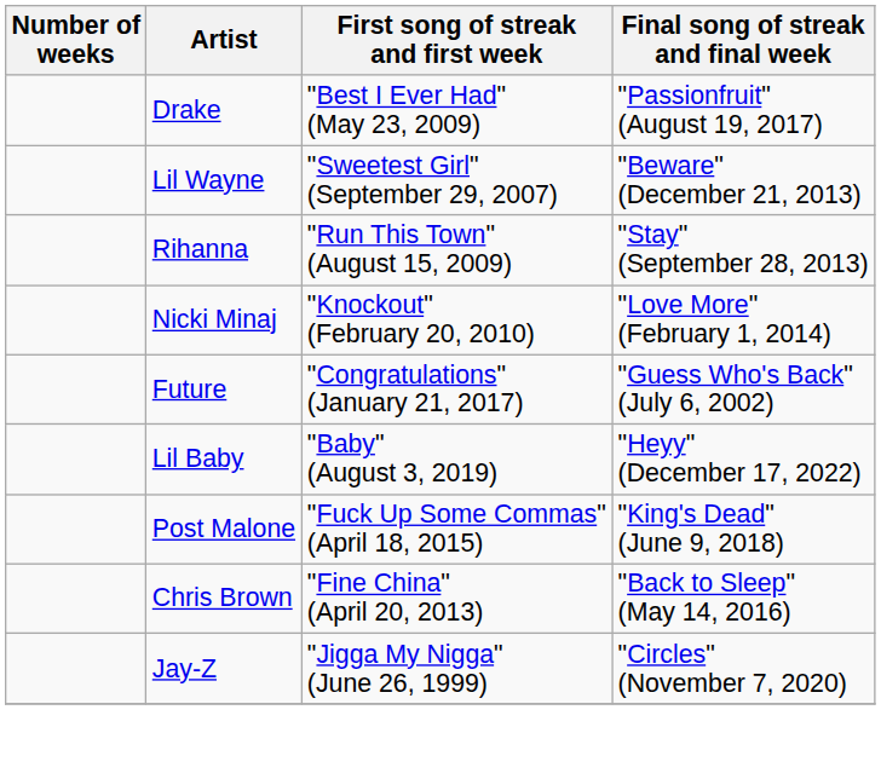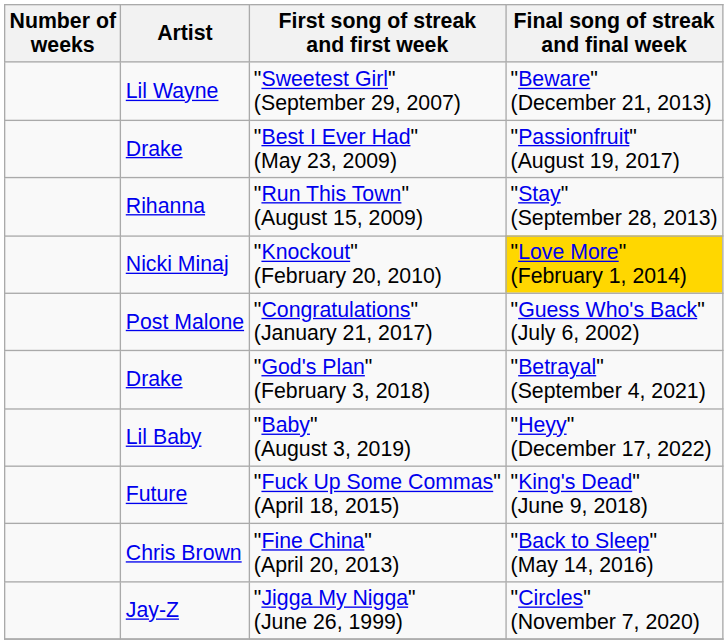rows swapped: "Best I Ever Had" (May 23, 2009) <-> "Sweetest Girl" (September 29, 2007)
"Knockout" (February 20, 2010) | Final song of streak and final week: no background -> gold background
"Congratulations" (January 21, 2017) | Artist: Future -> Post Malone
+ row: Drake | "God's Plan" (February 3, 2018) | "Betrayal" (September 4, 2021)
"Fuck Up Some Commas" (April 18, 2015) | Artist: Post Malone -> Future
